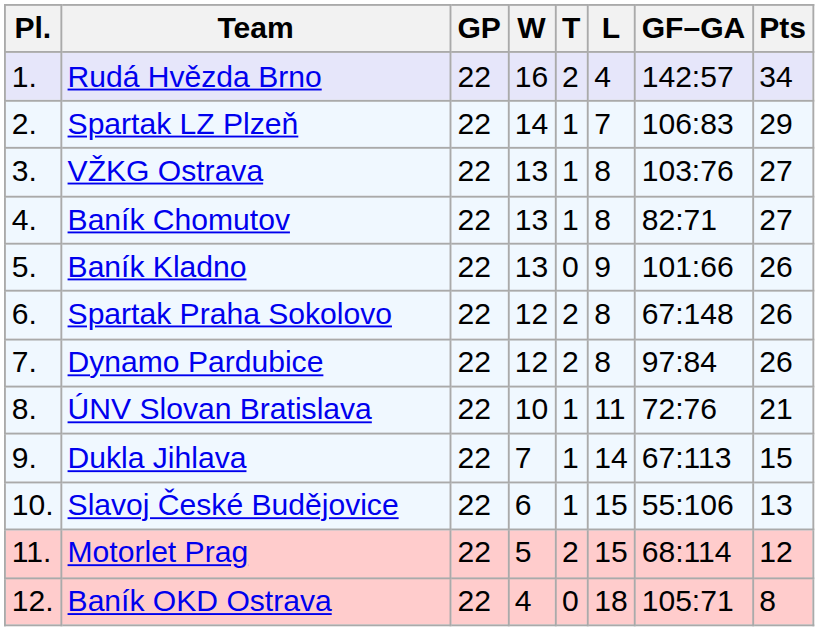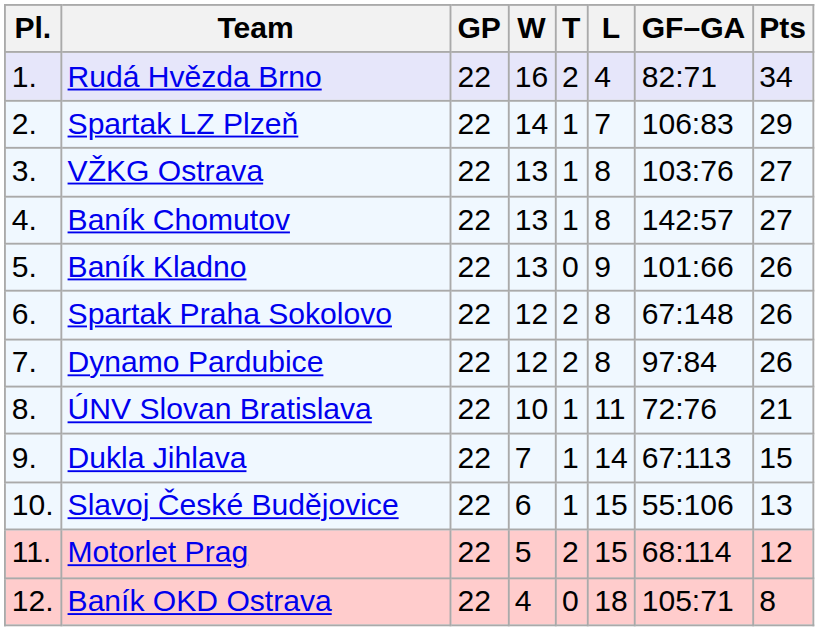Rudá Hvězda Brno | GF–GA: 142:57 -> 82:71
Baník Chomutov | GF–GA: 82:71 -> 142:57
